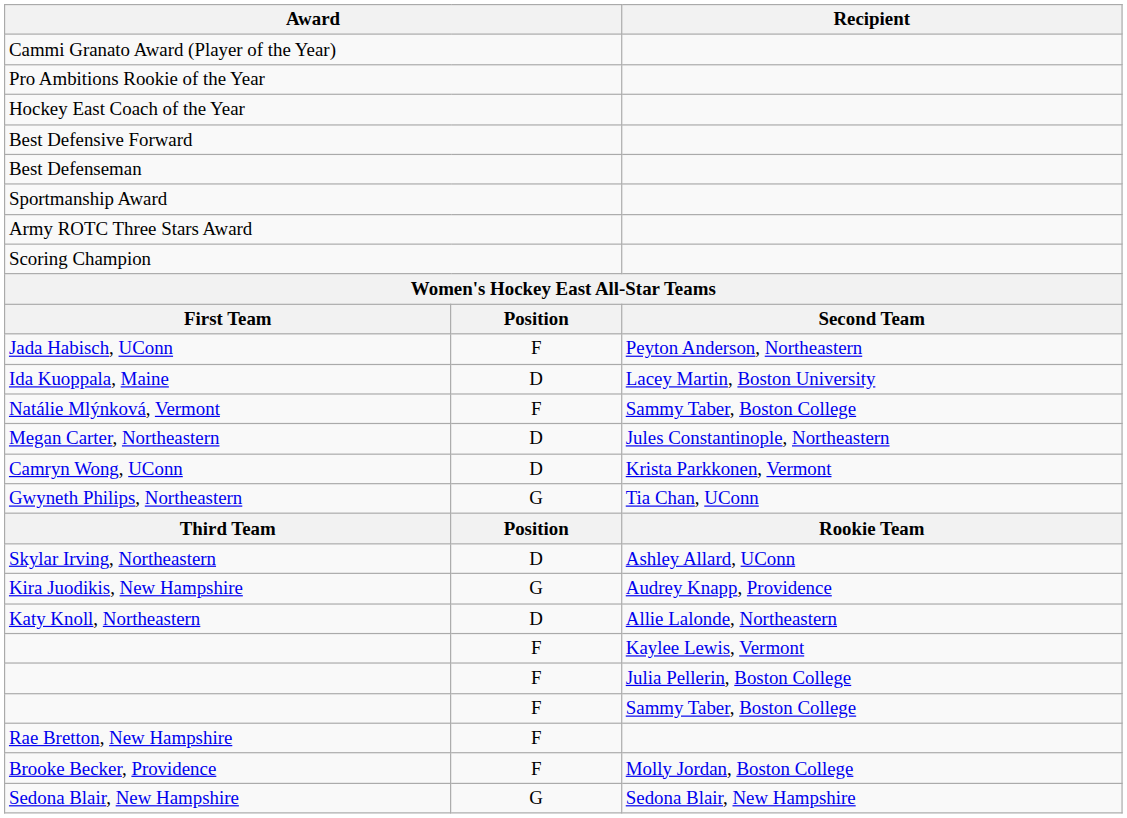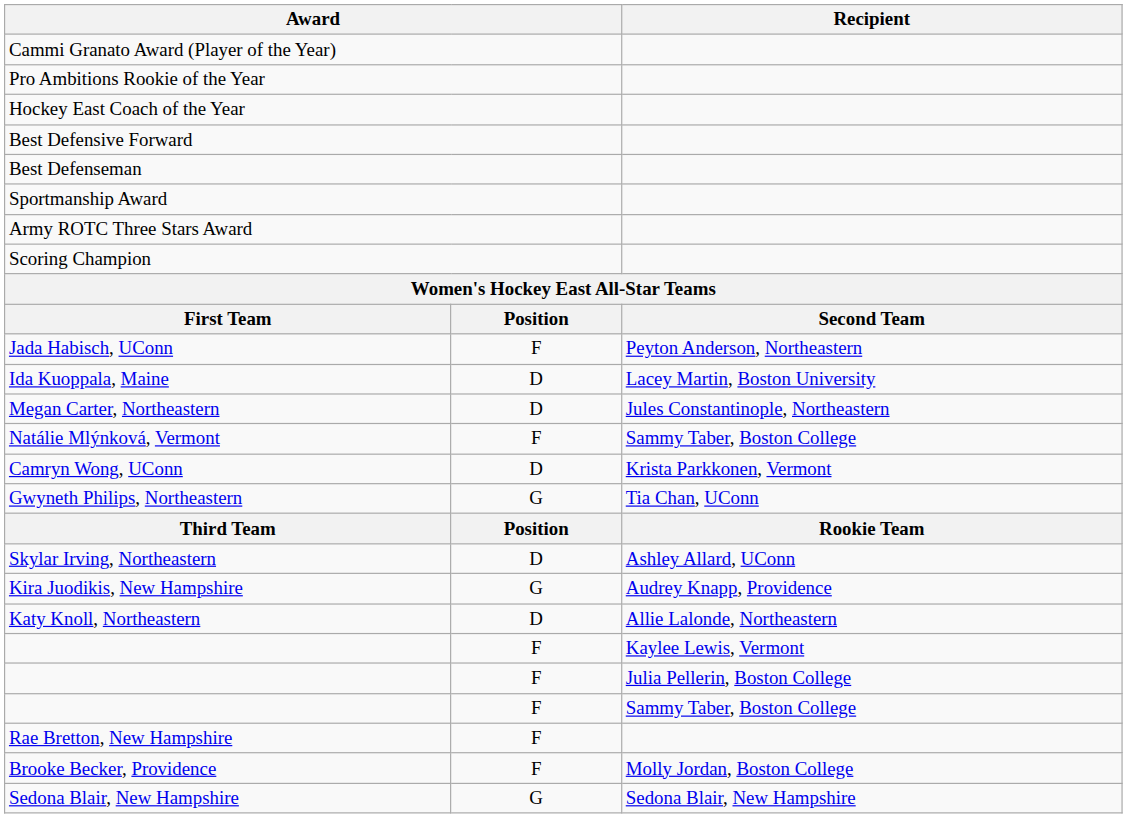rows swapped: Natálie Mlýnková, Vermont <-> Megan Carter, Northeastern
